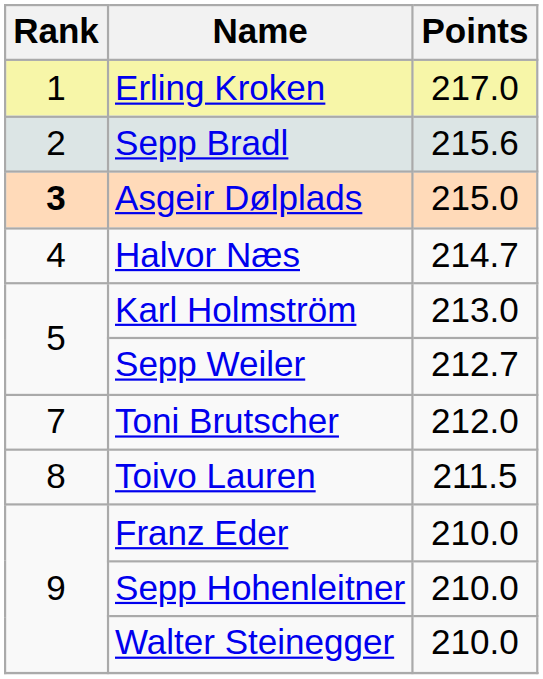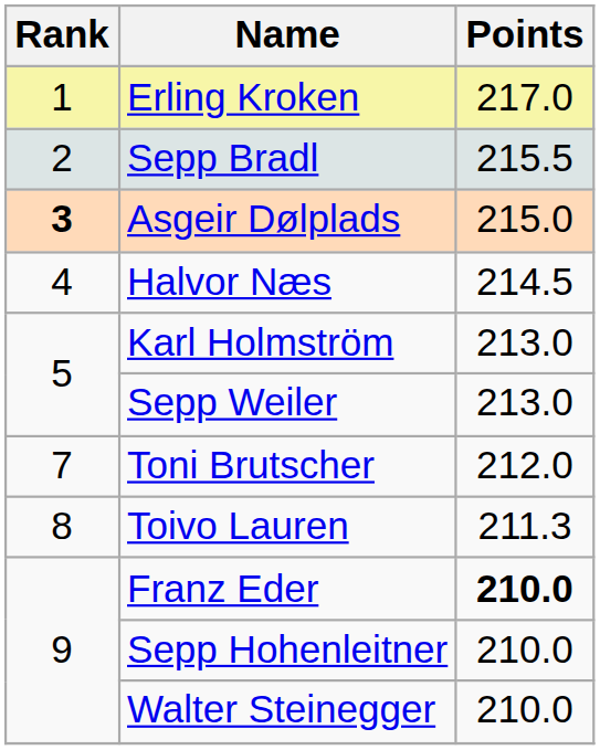Sepp Bradl | Points: 215.6 -> 215.5
Halvor Næs | Points: 214.7 -> 214.5
Sepp Weiler | Points: 212.7 -> 213.0
Toivo Lauren | Points: 211.5 -> 211.3
Franz Eder | Points: normal -> bold
